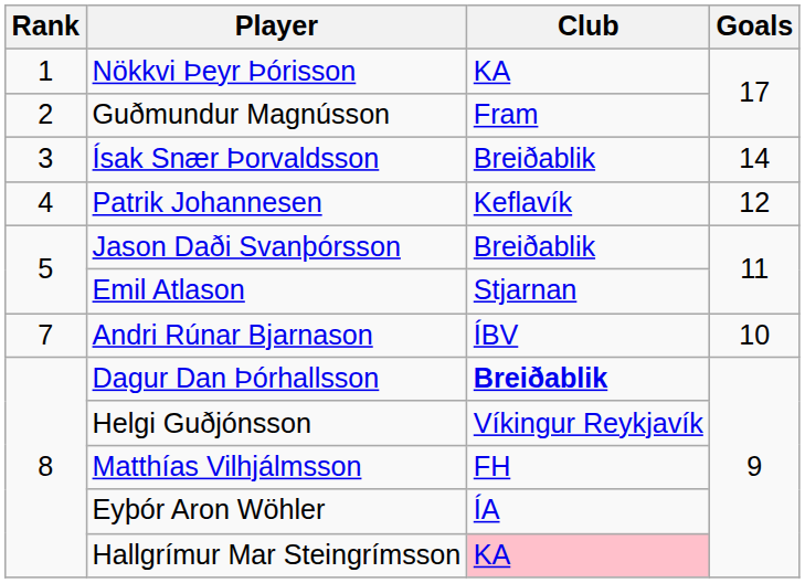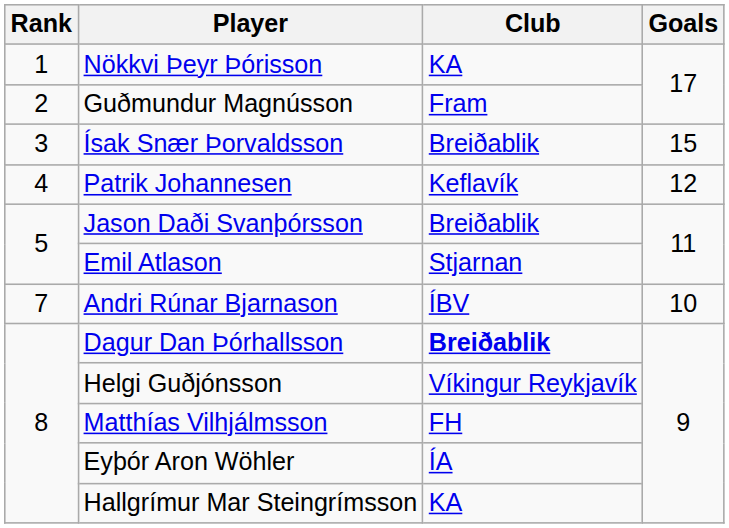Ísak Snær Þorvaldsson | Goals: 14 -> 15
Hallgrímur Mar Steingrímsson | Club: pink background -> no background
